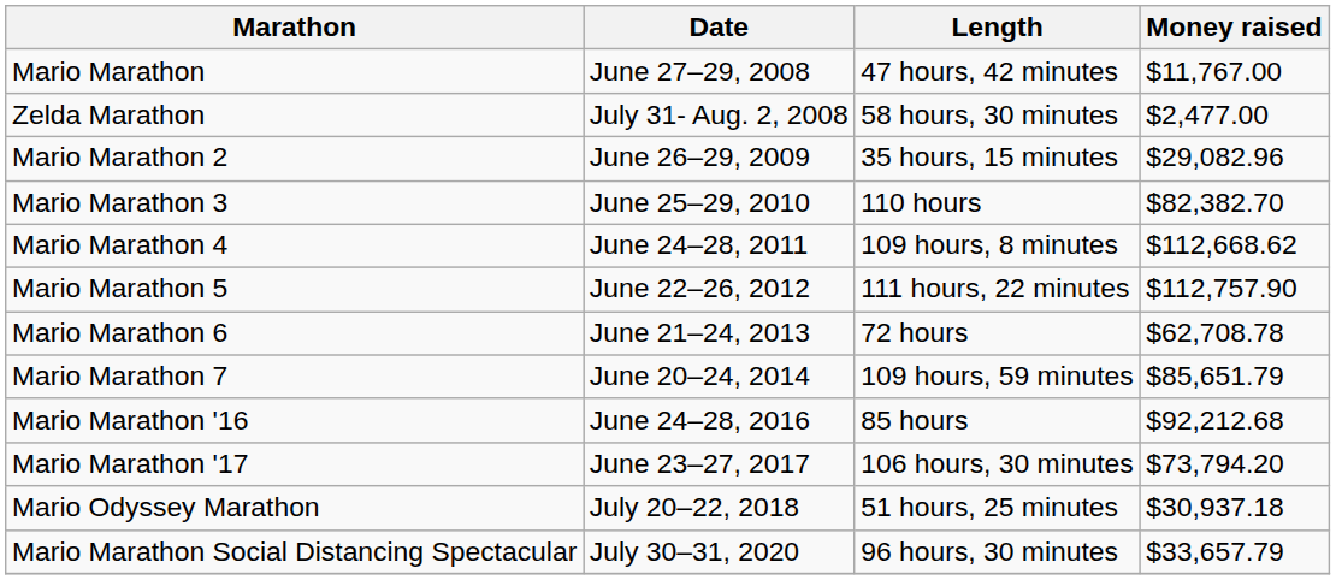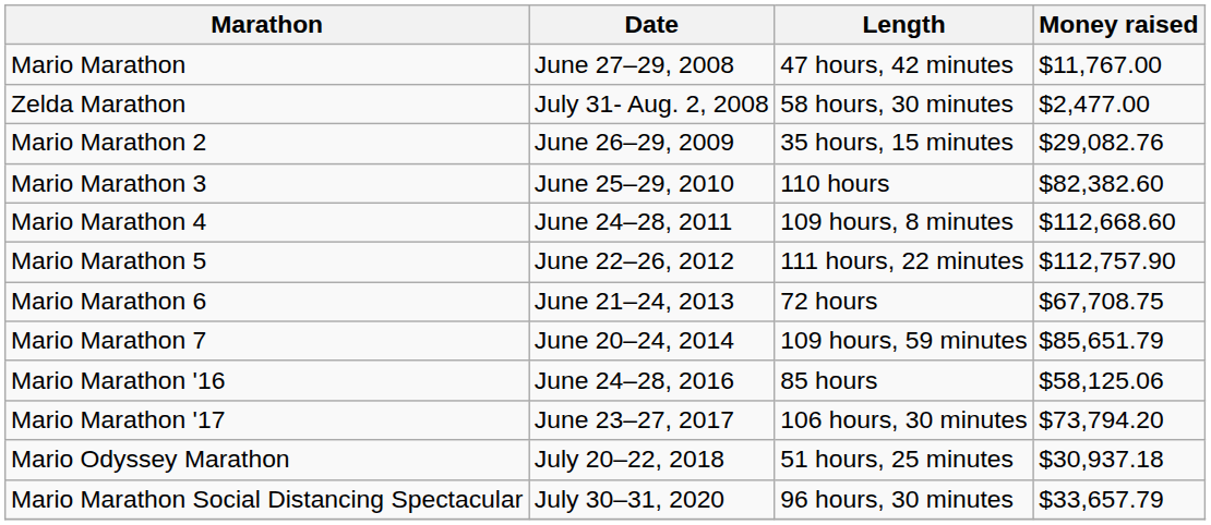Mario Marathon 2 | Money raised: $29,082.96 -> $29,082.76
Mario Marathon 3 | Money raised: $82,382.70 -> $82,382.60
Mario Marathon 4 | Money raised: $112,668.62 -> $112,668.60
Mario Marathon 6 | Money raised: $62,708.78 -> $67,708.75
Mario Marathon '16 | Money raised: $92,212.68 -> $58,125.06
